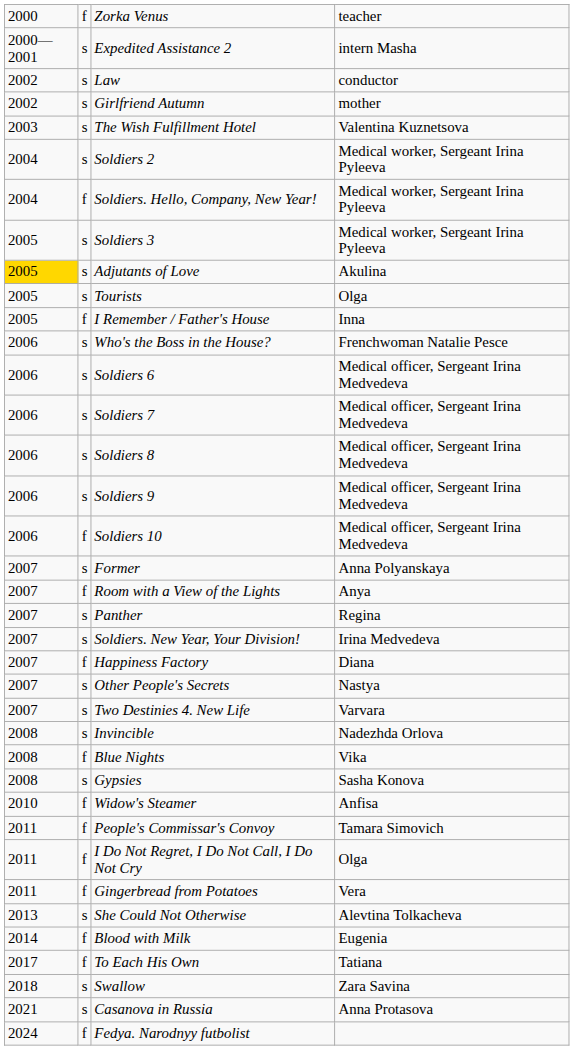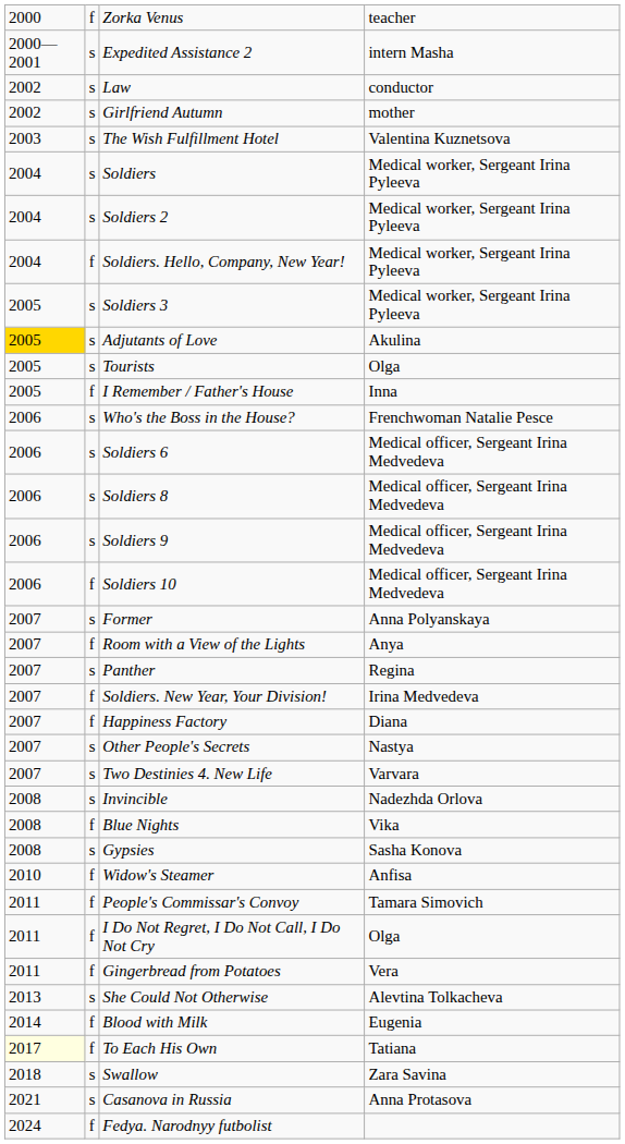+ row: 2004 | s | Soldiers | Medical worker, Sergeant Irina Pyleeva
- row: 2006 | s | Soldiers 7 | Medical officer, Sergeant Irina Medvedeva
Soldiers. New Year, Your Division! | column 2: s -> f
To Each His Own | column 1: no background -> lightyellow background
